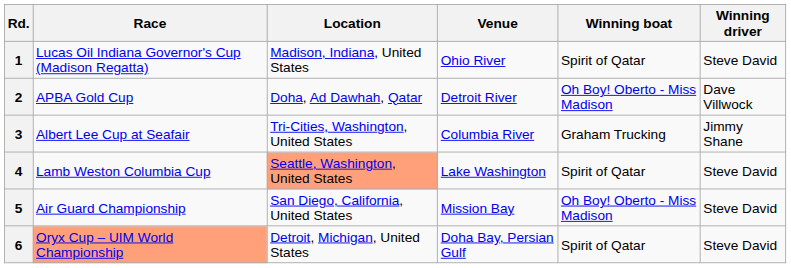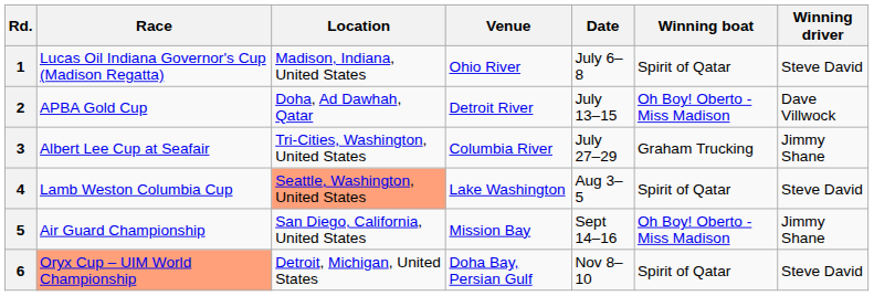+ column: Date | July 6–8 | July 13–15 | July 27–29 | Aug 3–5 | Sept 14–16 | Nov 8–10
5 | Winning driver: Steve David -> Jimmy Shane
